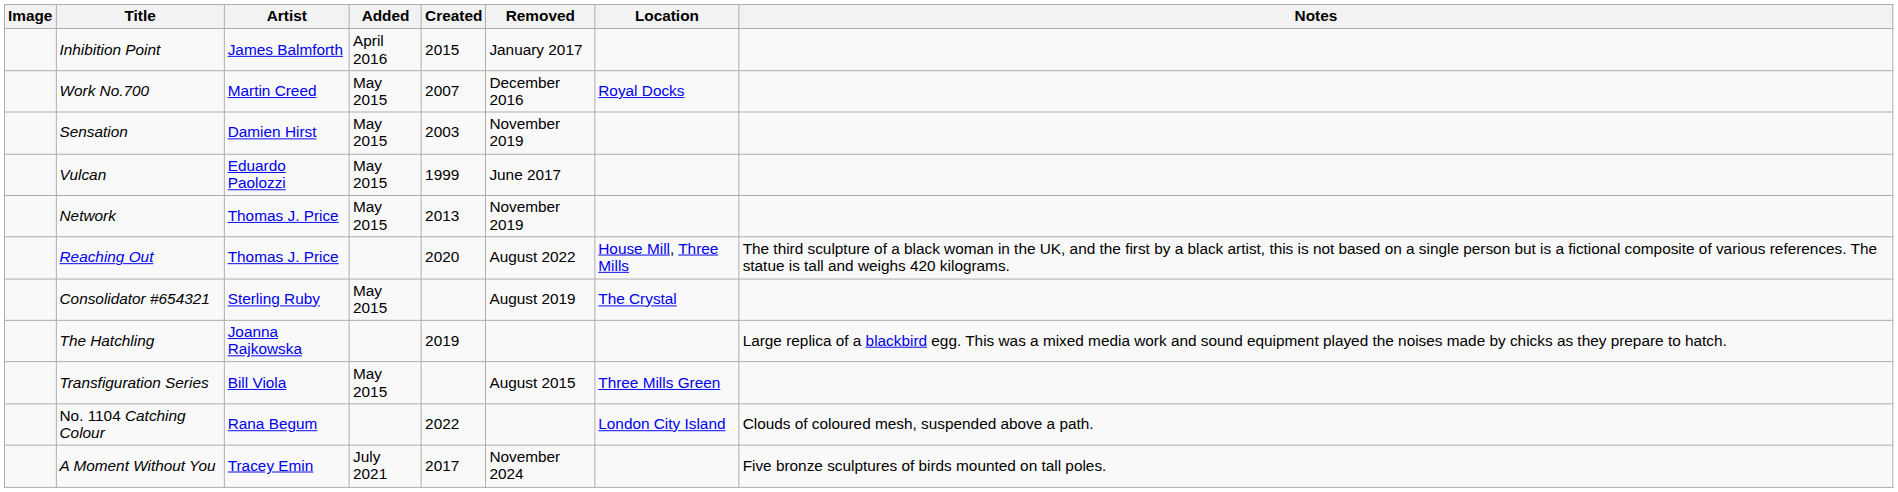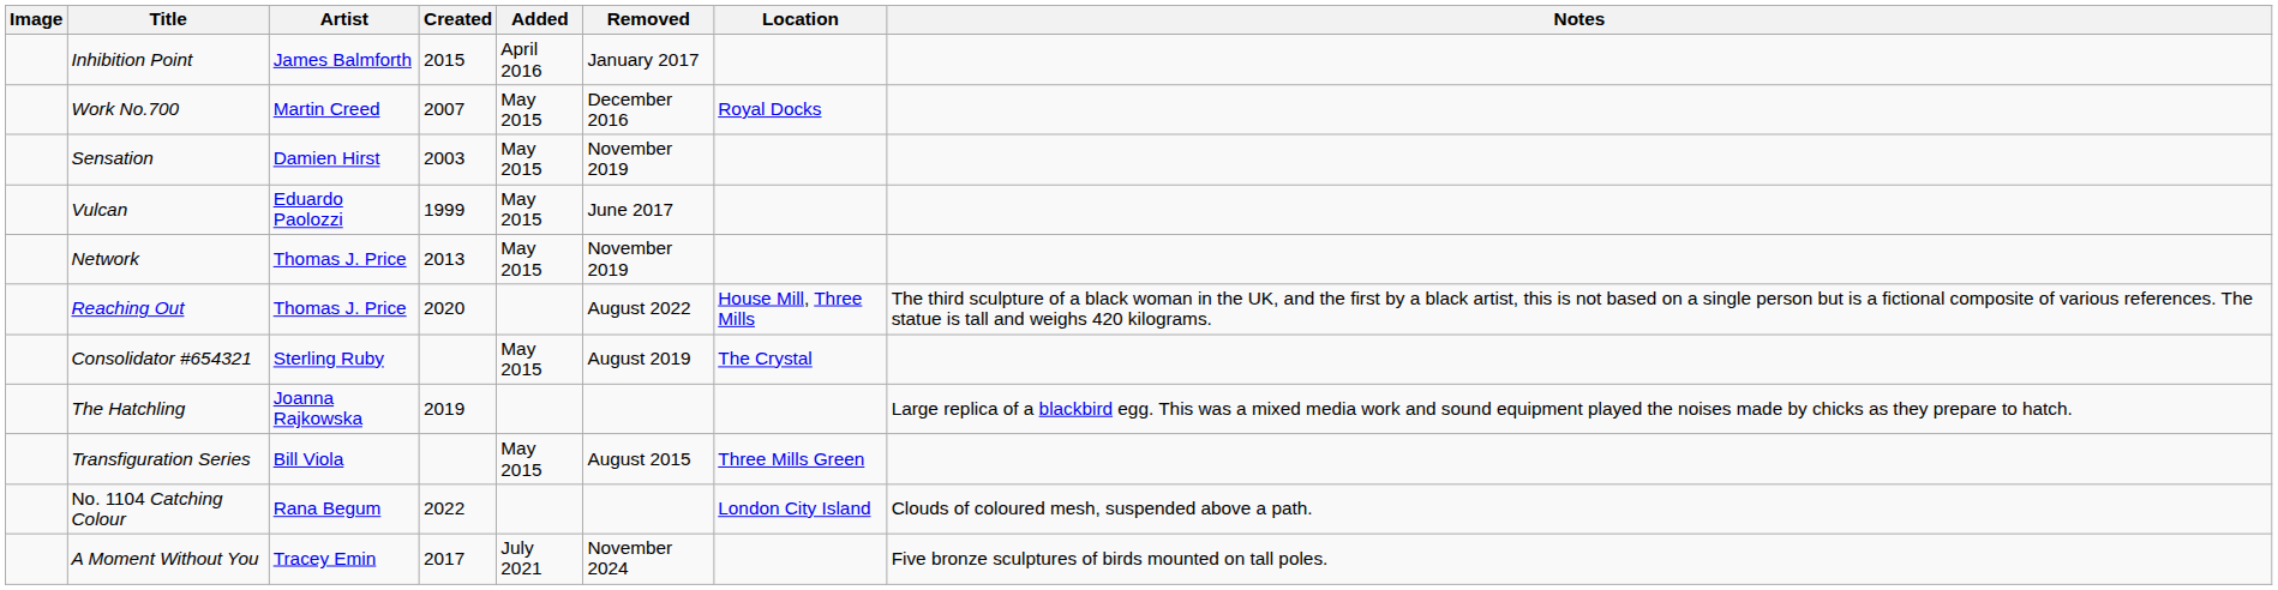columns swapped: Created <-> Added
